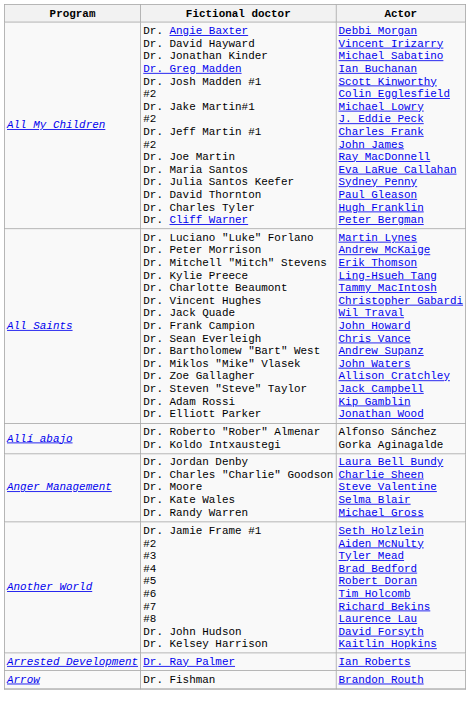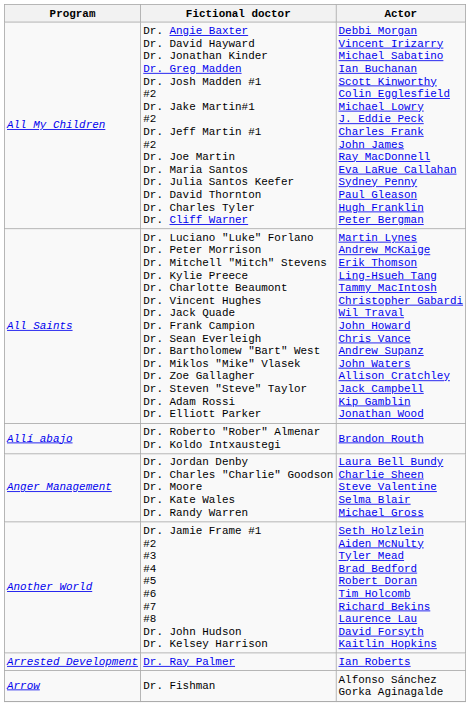Allí abajo | Actor: Alfonso Sánchez Gorka Aginagalde -> Brandon Routh
Arrow | Actor: Brandon Routh -> Alfonso Sánchez Gorka Aginagalde
